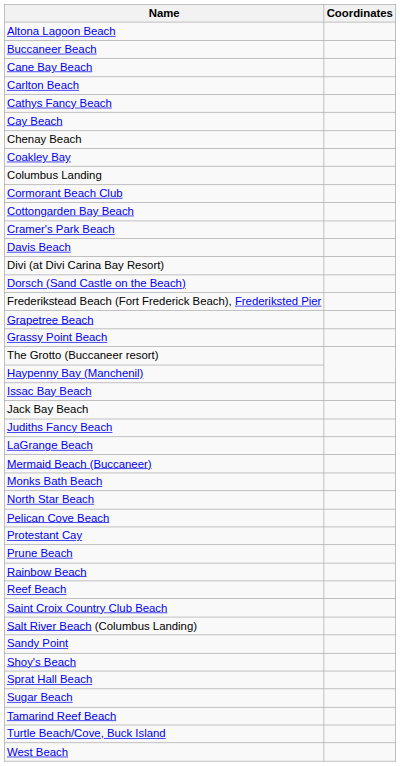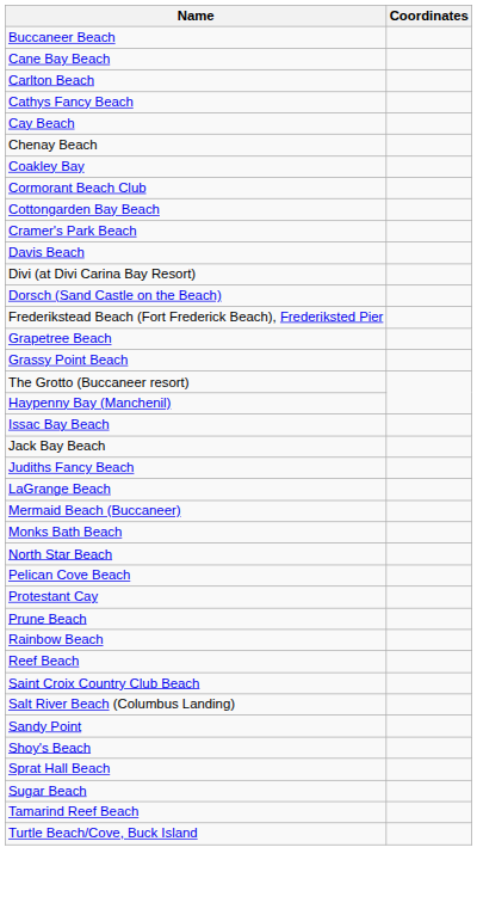- row: Altona Lagoon Beach
- row: Columbus Landing
- row: West Beach
